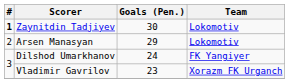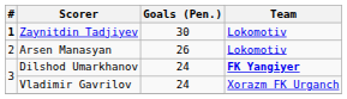Arsen Manasyan | Goals (Pen.): 29 -> 26
Dilshod Umarkhanov | Team: normal -> bold
Vladimir Gavrilov | Goals (Pen.): 23 -> 24
